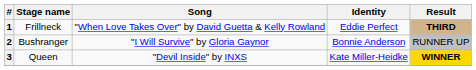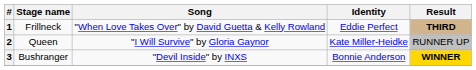2 | Stage name: Bushranger -> Queen
2 | Identity: Bonnie Anderson -> Kate Miller-Heidke
3 | Stage name: Queen -> Bushranger
3 | Identity: Kate Miller-Heidke -> Bonnie Anderson
